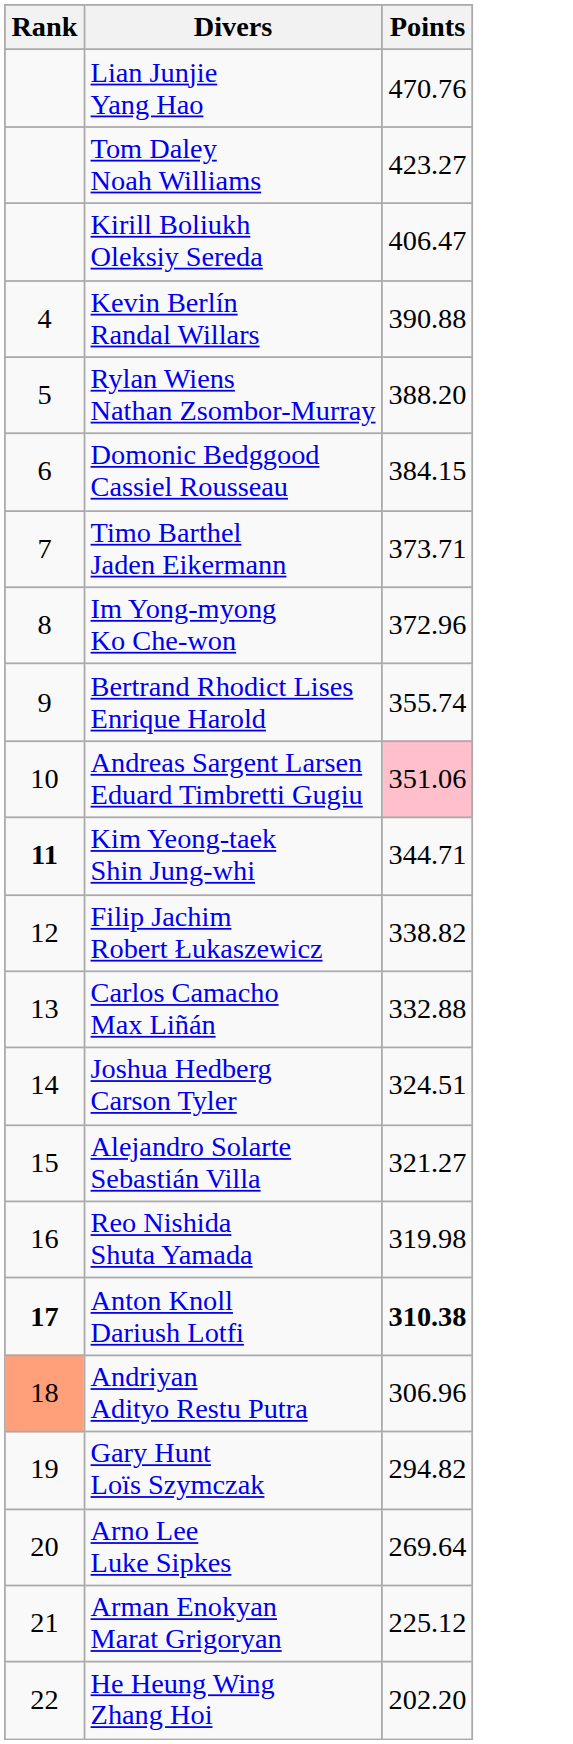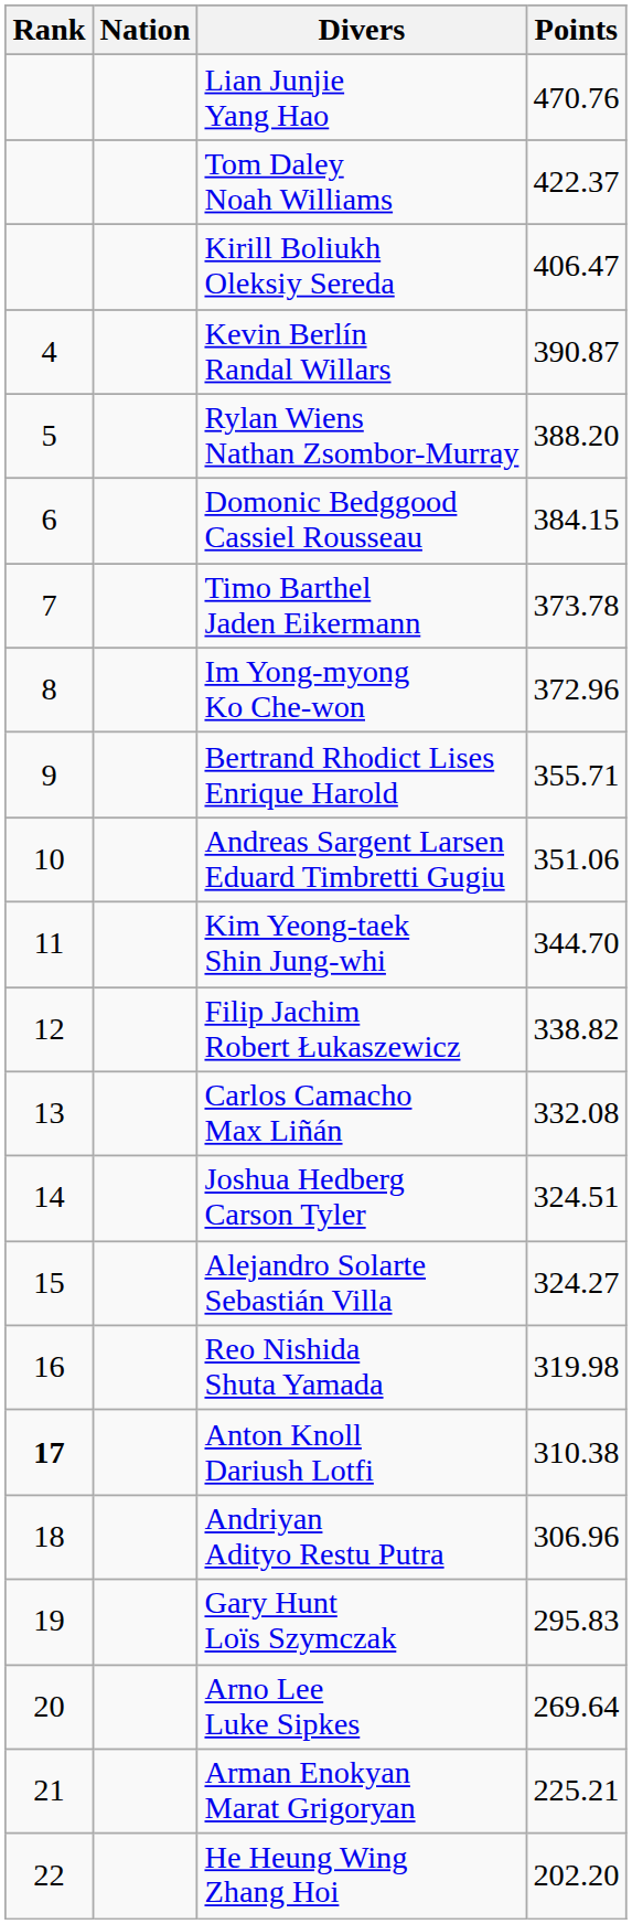+ column: Nation
Tom Daley Noah Williams | Points: 423.27 -> 422.37
Kevin Berlín Randal Willars | Points: 390.88 -> 390.87
Timo Barthel Jaden Eikermann | Points: 373.71 -> 373.78
Bertrand Rhodict Lises Enrique Harold | Points: 355.74 -> 355.71
Andreas Sargent Larsen Eduard Timbretti Gugiu | Points: pink background -> no background
Kim Yeong-taek Shin Jung-whi | Rank: bold -> normal
Kim Yeong-taek Shin Jung-whi | Points: 344.71 -> 344.70
Carlos Camacho Max Liñán | Points: 332.88 -> 332.08
Alejandro Solarte Sebastián Villa | Points: 321.27 -> 324.27
Anton Knoll Dariush Lotfi | Points: bold -> normal
Andriyan Adityo Restu Putra | Rank: lightsalmon background -> no background
Gary Hunt Loïs Szymczak | Points: 294.82 -> 295.83
Arman Enokyan Marat Grigoryan | Points: 225.12 -> 225.21
